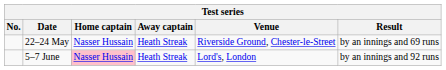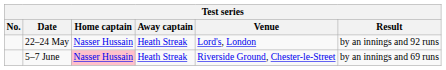22–24 May | Venue: Riverside Ground, Chester-le-Street -> Lord's, London
22–24 May | Result: by an innings and 69 runs -> by an innings and 92 runs
5–7 June | Venue: Lord's, London -> Riverside Ground, Chester-le-Street
5–7 June | Result: by an innings and 92 runs -> by an innings and 69 runs
